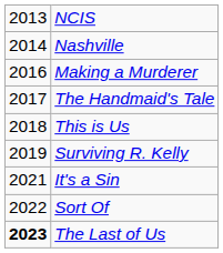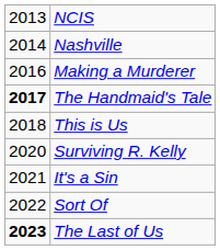The Handmaid's Tale | column 1: normal -> bold
Surviving R. Kelly | column 1: 2019 -> 2020
